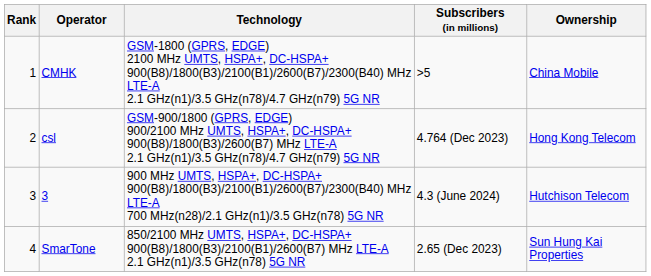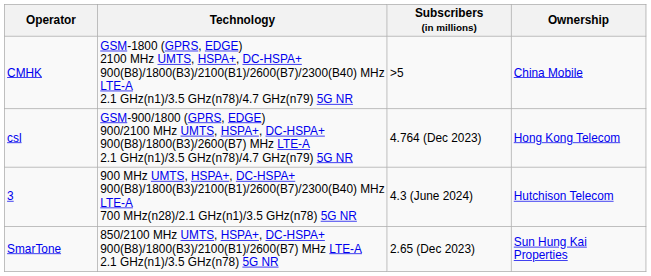- column: Rank | 1 | 2 | 3 | 4
